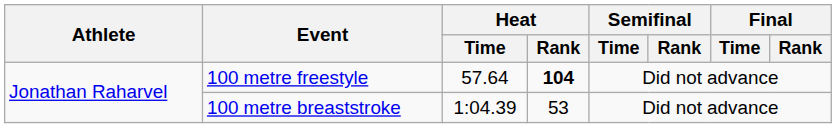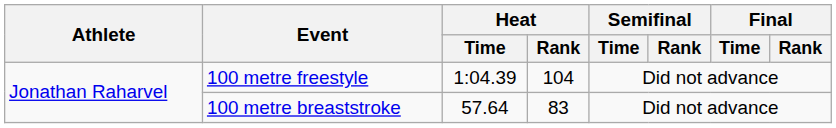100 metre freestyle | Heat / Time: 57.64 -> 1:04.39
100 metre freestyle | Heat / Rank: bold -> normal
100 metre breaststroke | Heat / Time: 1:04.39 -> 57.64
100 metre breaststroke | Heat / Rank: 53 -> 83
